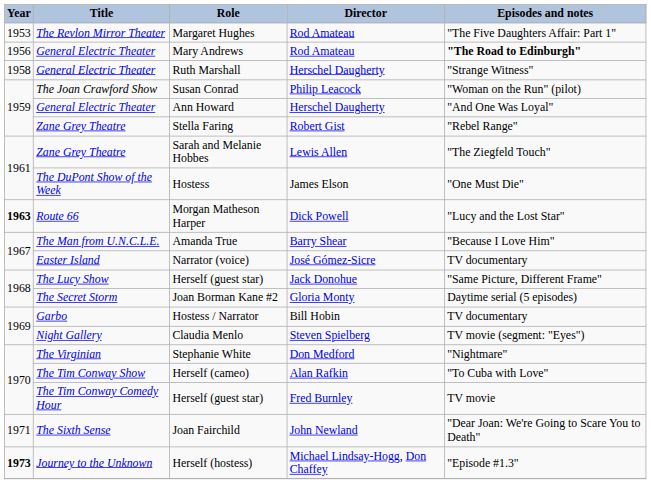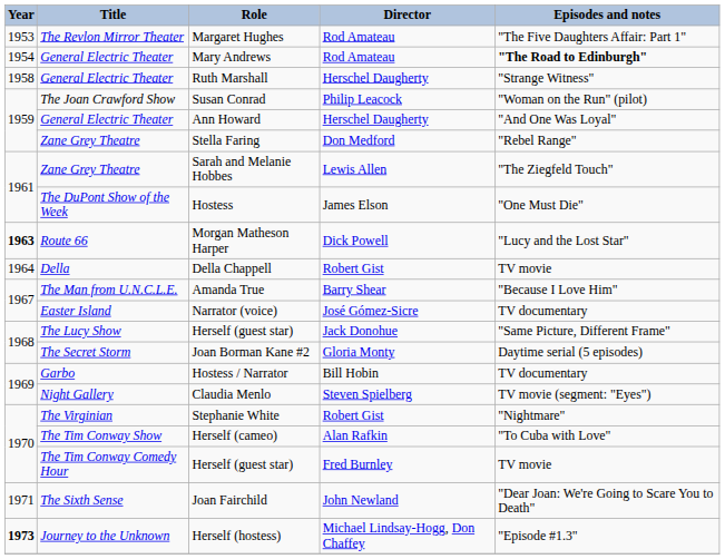Mary Andrews | Year: 1956 -> 1954
Stella Faring | Director: Robert Gist -> Don Medford
+ row: 1964 | Della | Della Chappell | Robert Gist | TV movie
Stephanie White | Director: Don Medford -> Robert Gist
